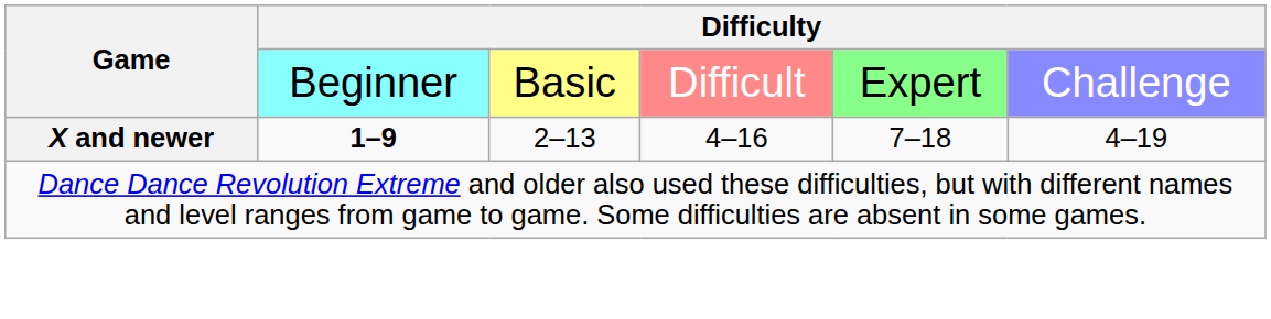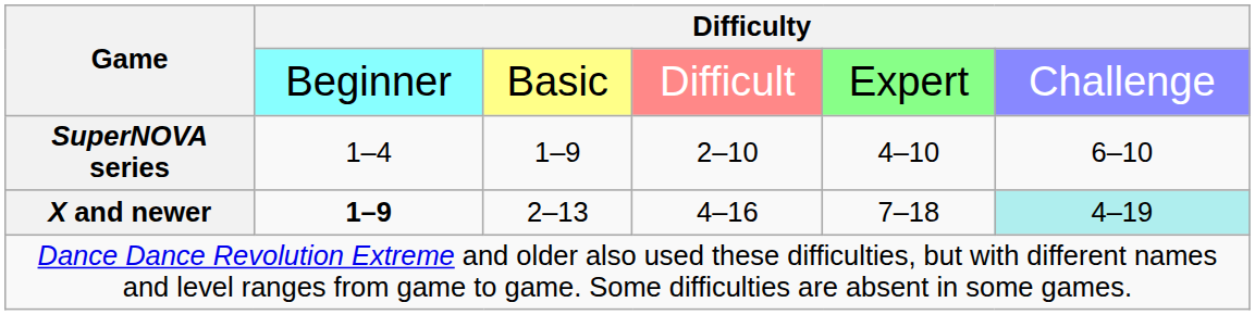+ row: SuperNOVA series | 1–4 | 1–9 | 2–10 | 4–10 | 6–10
X and newer | column 6: no background -> paleturquoise background
